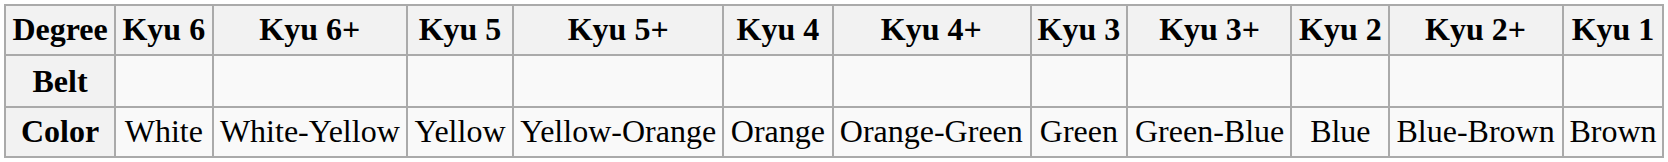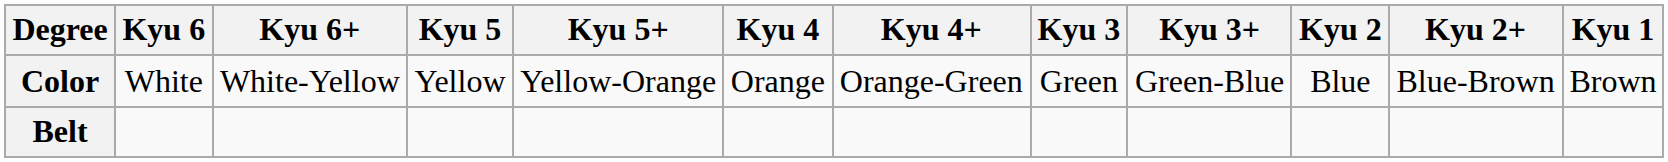rows swapped: Color <-> Belt
